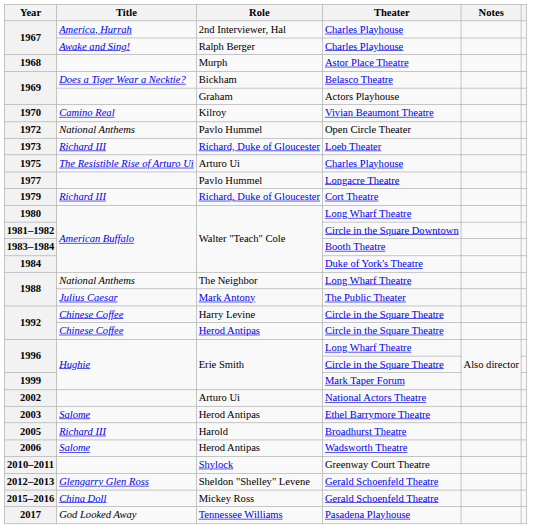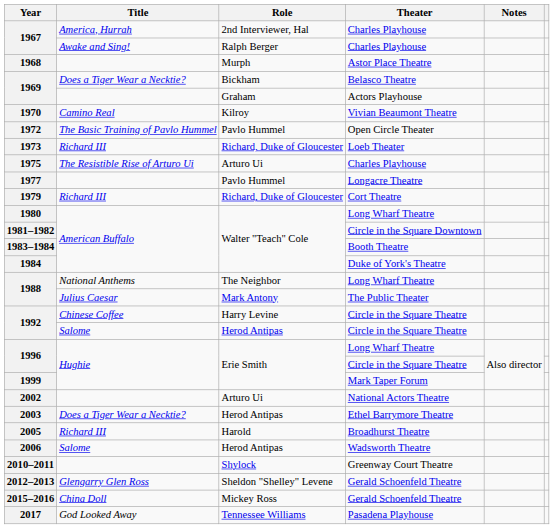1972 | Title: National Anthems -> The Basic Training of Pavlo Hummel
1992 / Herod Antipas | Title: Chinese Coffee -> Salome
2003 | Title: Salome -> Does a Tiger Wear a Necktie?
